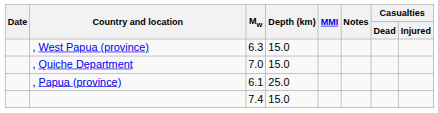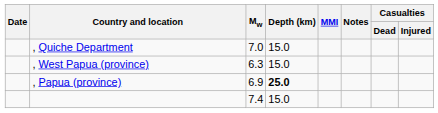rows swapped: , Quiche Department <-> , West Papua (province)
, Papua (province) | Mw: 6.1 -> 6.9
, Papua (province) | Depth (km): normal -> bold
